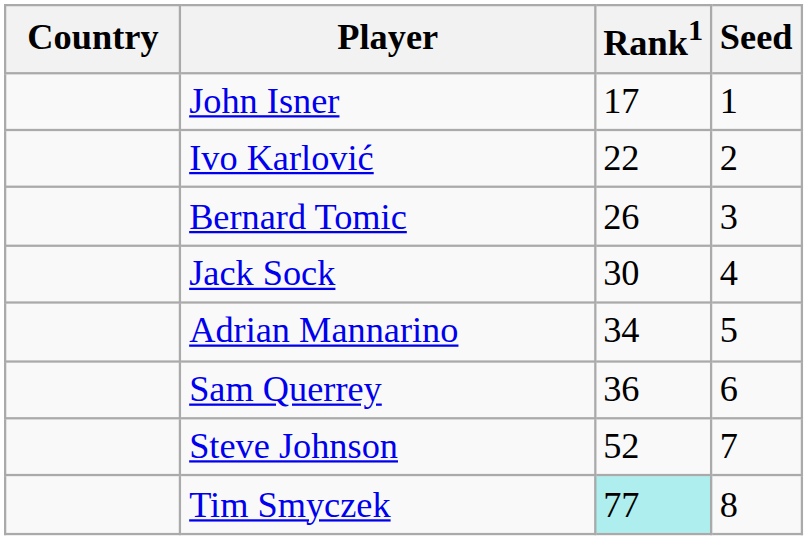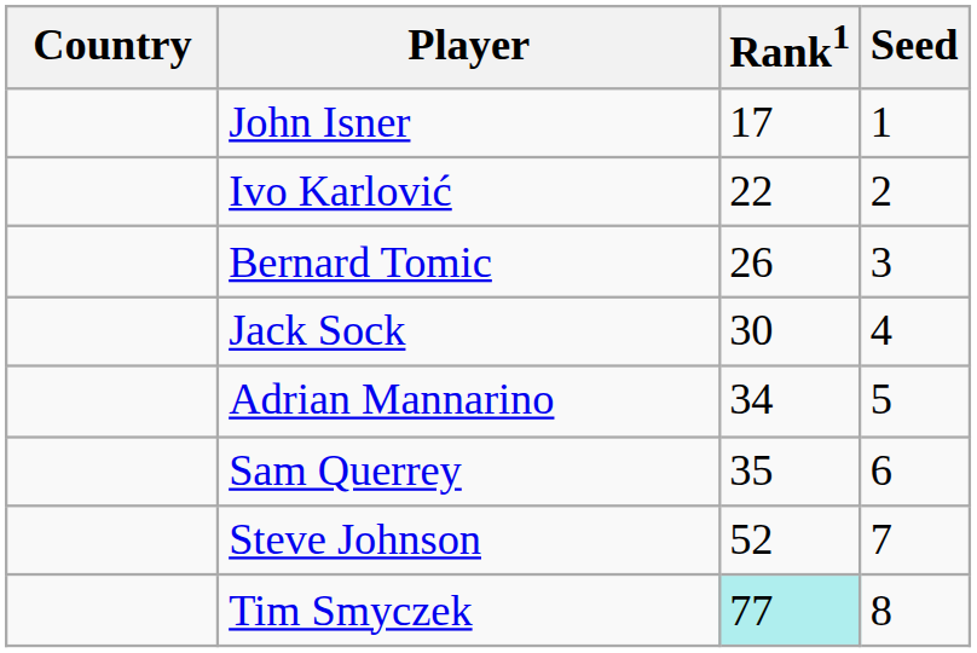Sam Querrey | Rank1: 36 -> 35
